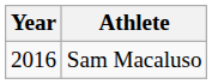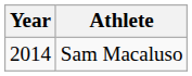Sam Macaluso | Year: 2016 -> 2014
